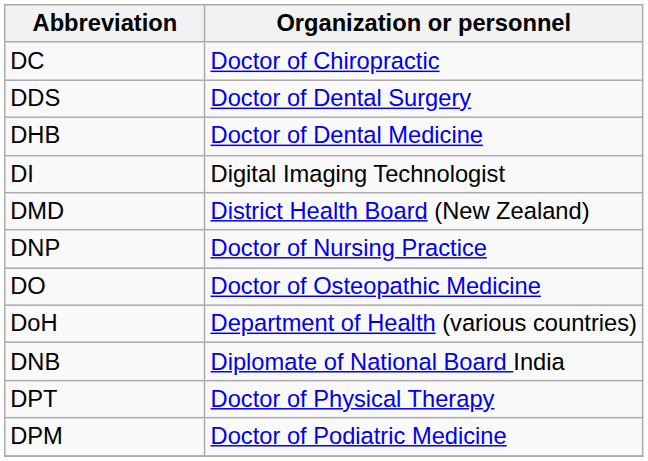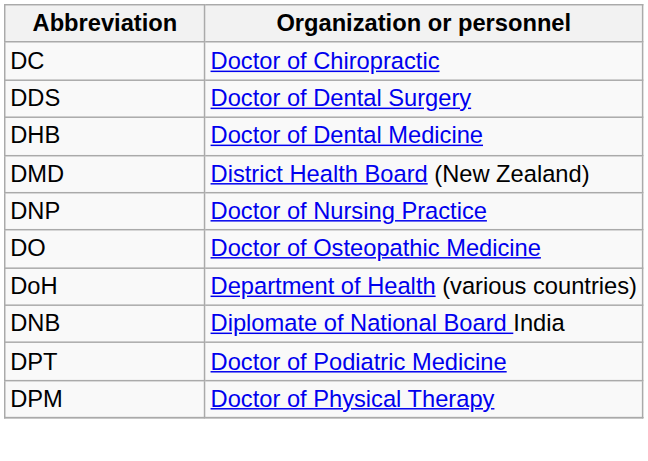- row: DI | Digital Imaging Technologist
DPT | Organization or personnel: Doctor of Physical Therapy -> Doctor of Podiatric Medicine
DPM | Organization or personnel: Doctor of Podiatric Medicine -> Doctor of Physical Therapy
